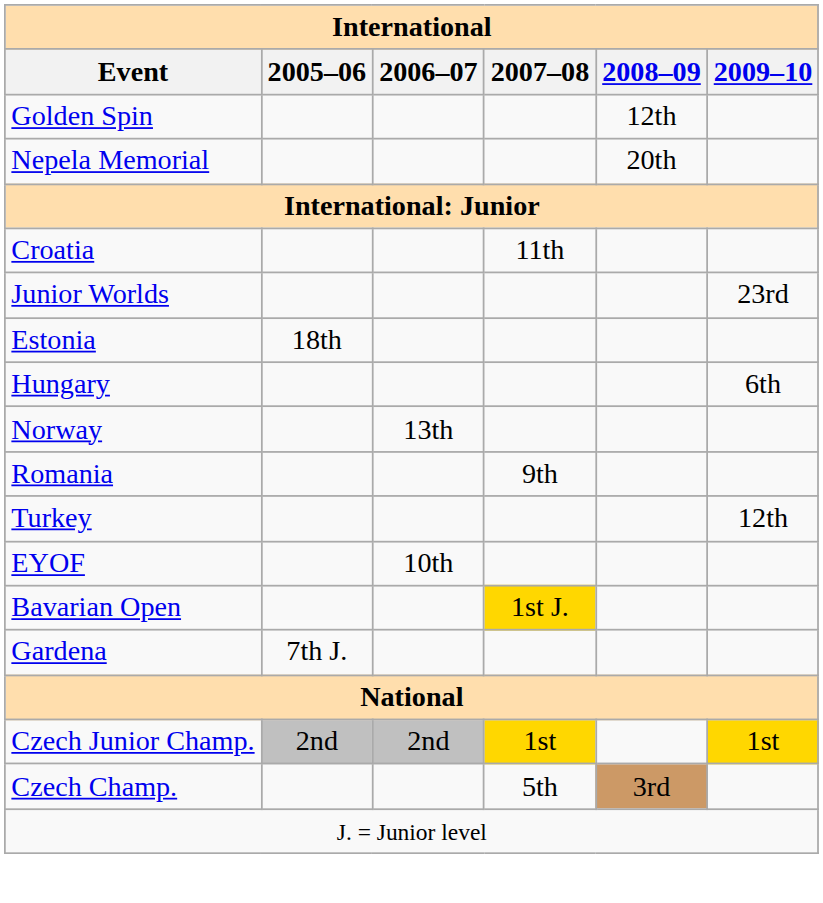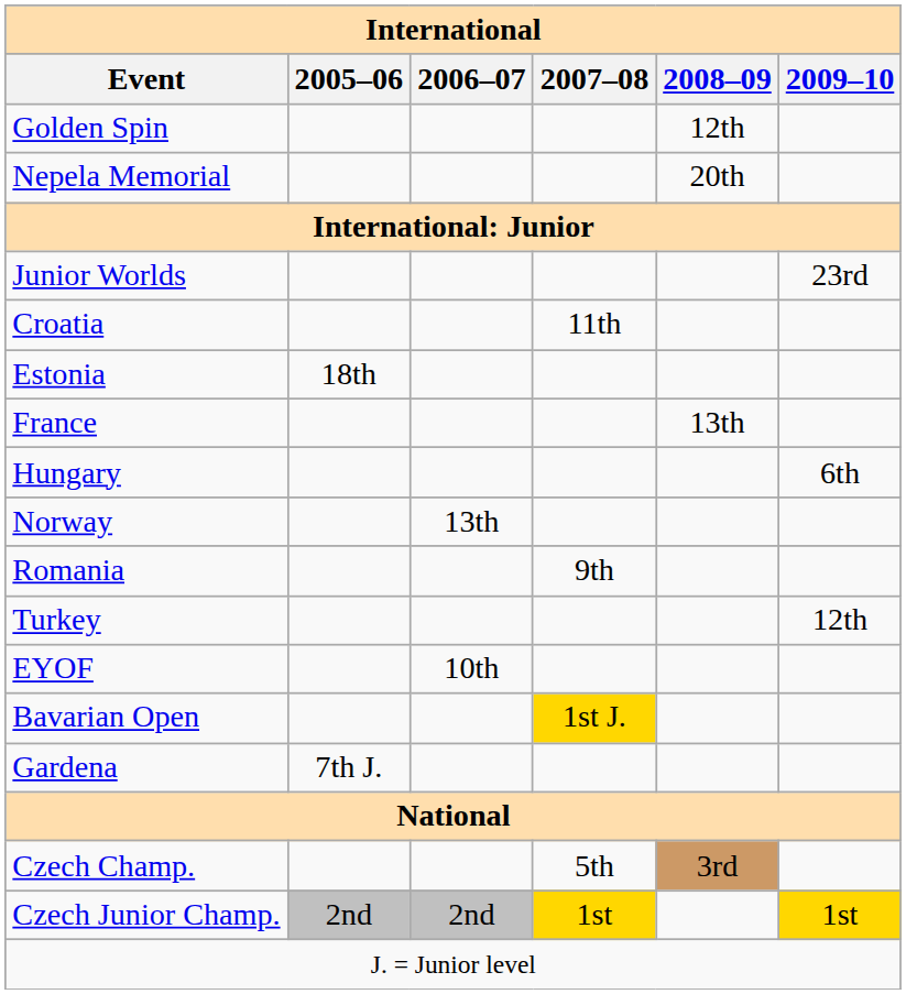rows swapped: Junior Worlds <-> Croatia
+ row: France | 13th
rows swapped: Czech Champ. <-> Czech Junior Champ.
